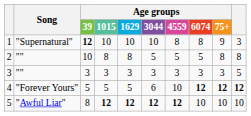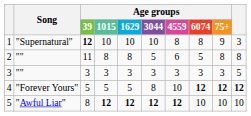2 | Age groups / 39: 10 -> 11
2 | Age groups / 4559: 5 -> 6
4 | Age groups / 3044: 6 -> 8
